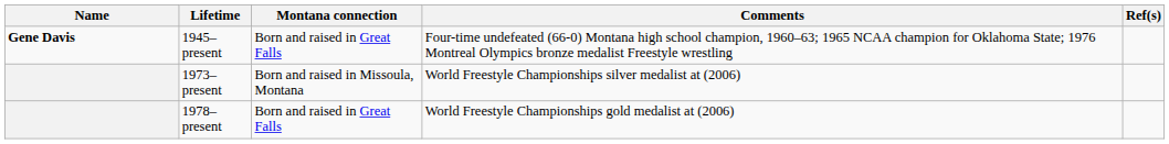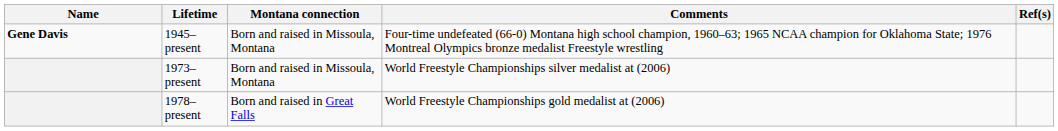1945–present | Montana connection: Born and raised in Great Falls -> Born and raised in Missoula, Montana
